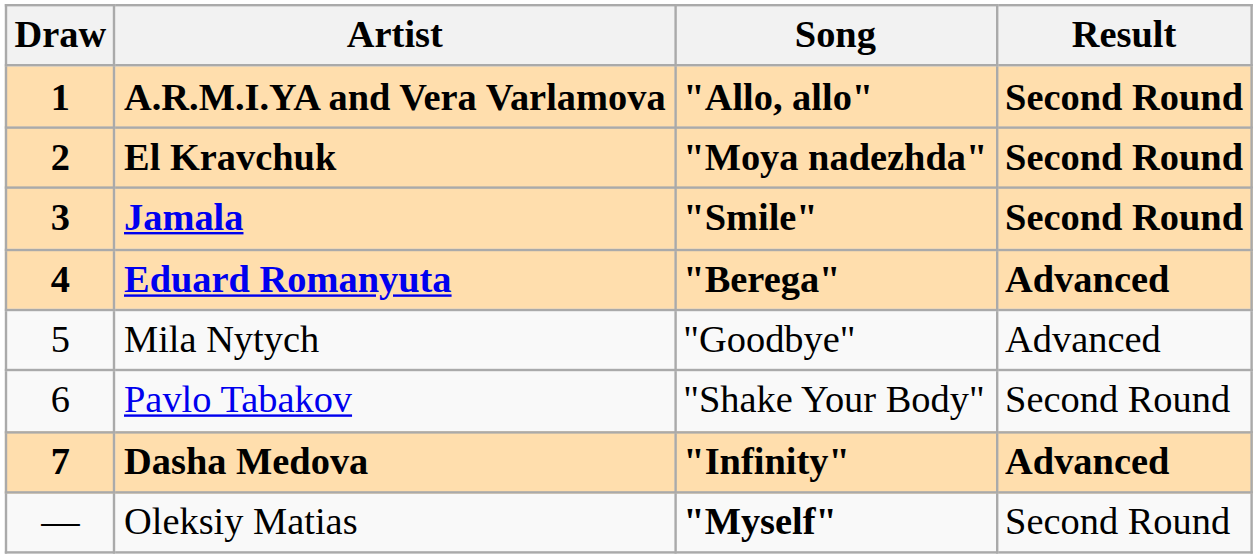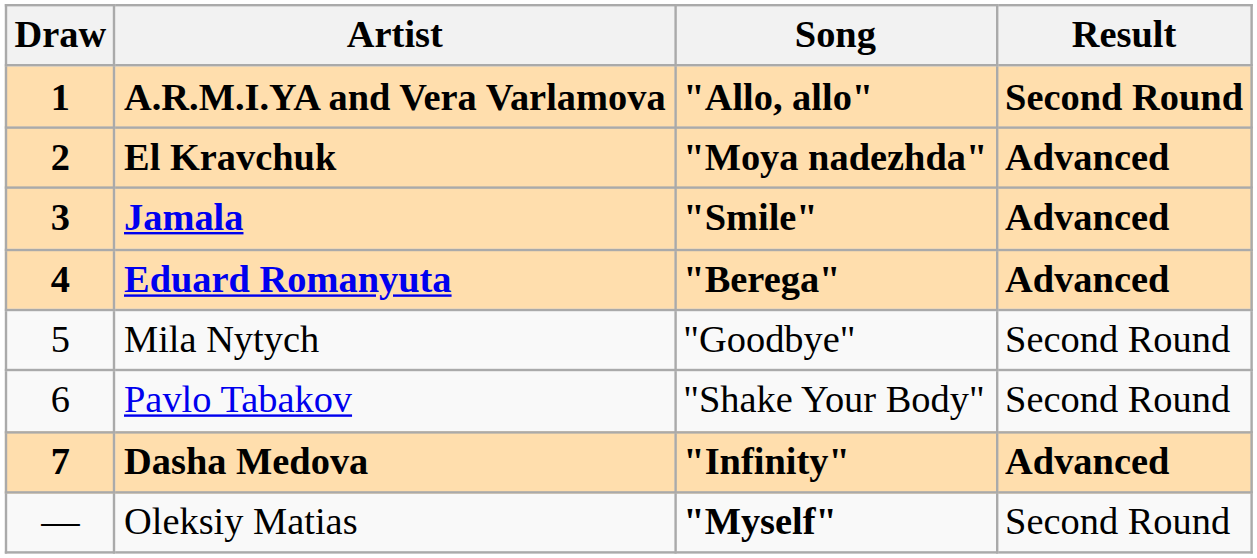El Kravchuk | Result: Second Round -> Advanced
Jamala | Result: Second Round -> Advanced
Mila Nytych | Result: Advanced -> Second Round
